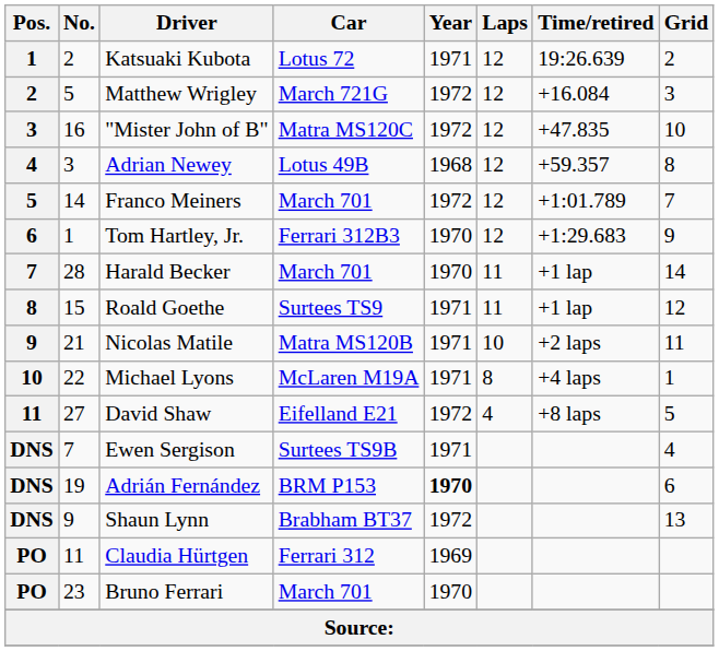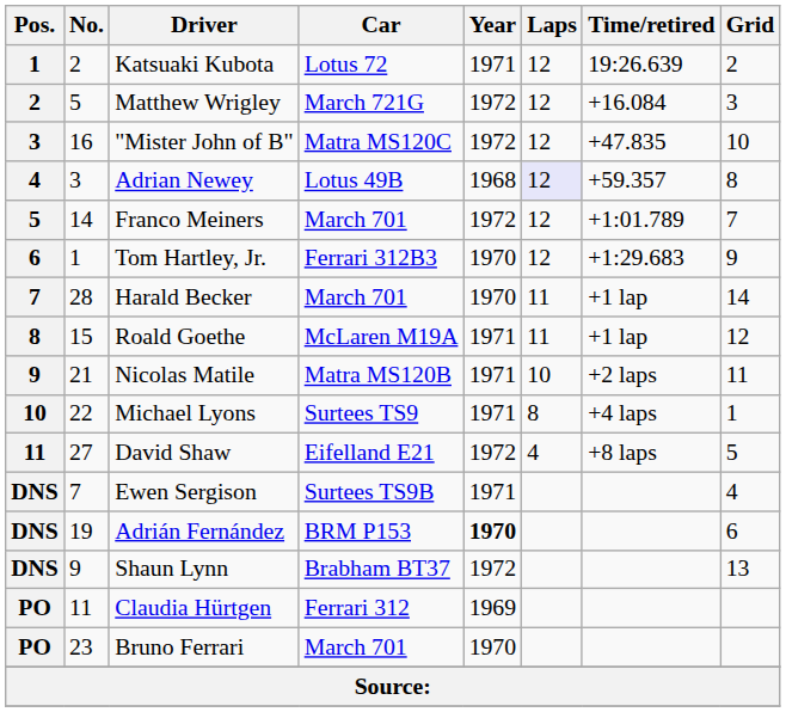Adrian Newey | Laps: no background -> lavender background
Roald Goethe | Car: Surtees TS9 -> McLaren M19A
Michael Lyons | Car: McLaren M19A -> Surtees TS9
